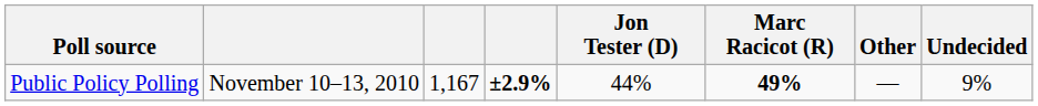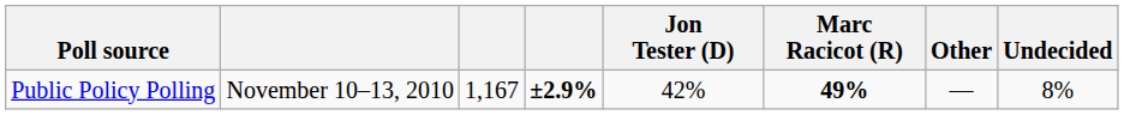Public Policy Polling | Jon Tester (D): 44% -> 42%
Public Policy Polling | Undecided: 9% -> 8%
